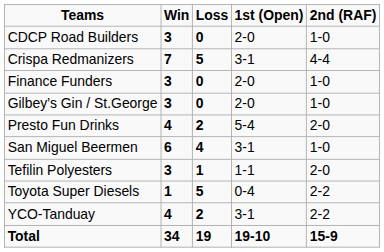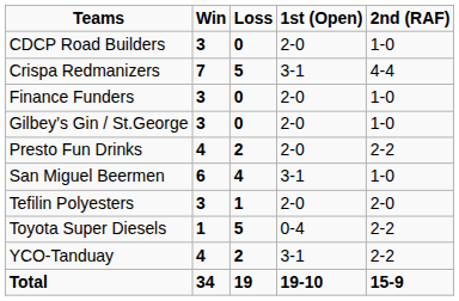Presto Fun Drinks | 1st (Open): 5-4 -> 2-0
Presto Fun Drinks | 2nd (RAF): 2-0 -> 2-2
Tefilin Polyesters | 1st (Open): 1-1 -> 2-0
